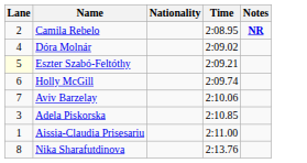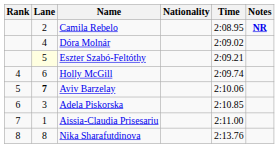+ column: Rank | 4 | 5 | 6 | 7 | 8
Aviv Barzelay | Lane: normal -> bold
